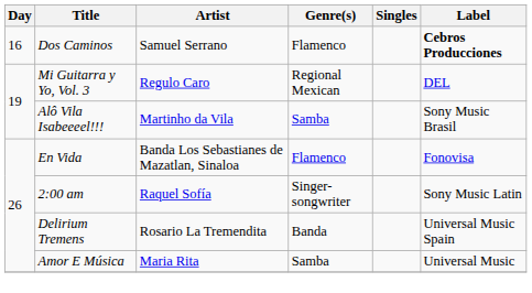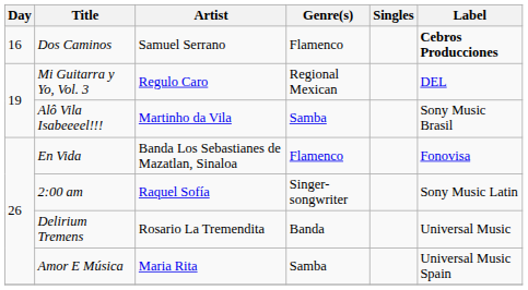Delirium Tremens | Label: Universal Music Spain -> Universal Music
Amor E Música | Label: Universal Music -> Universal Music Spain
